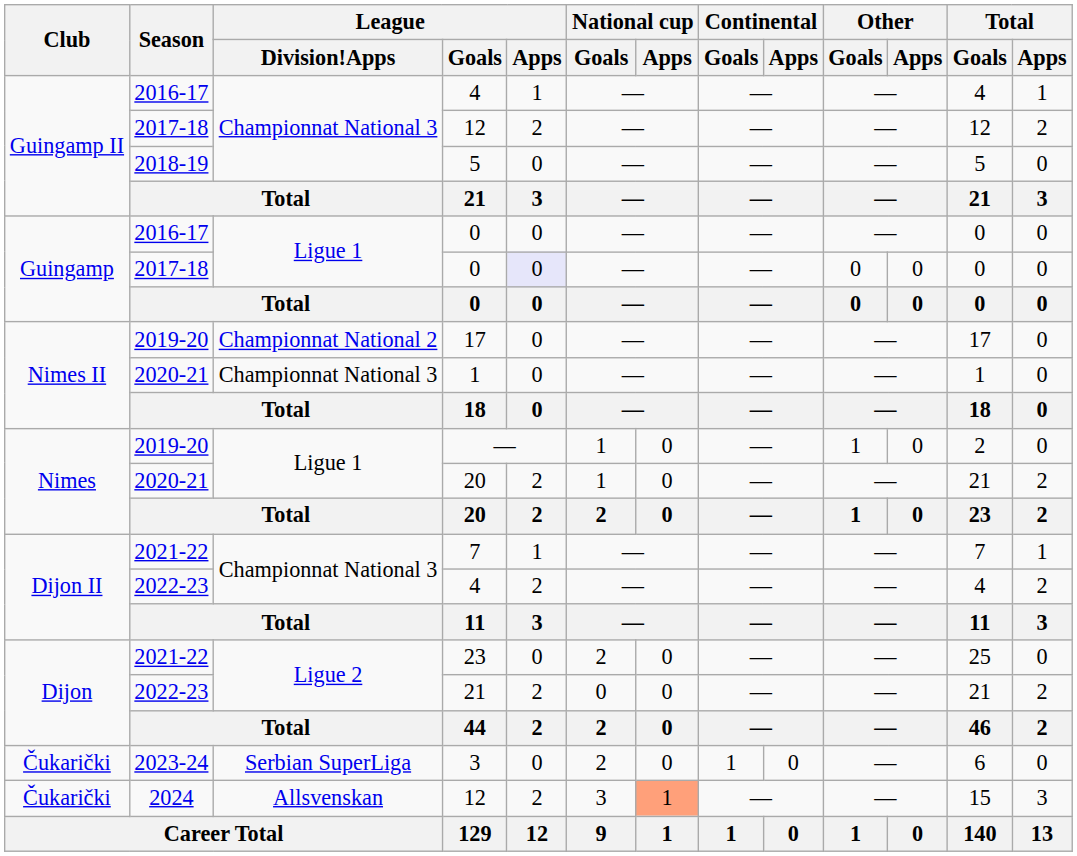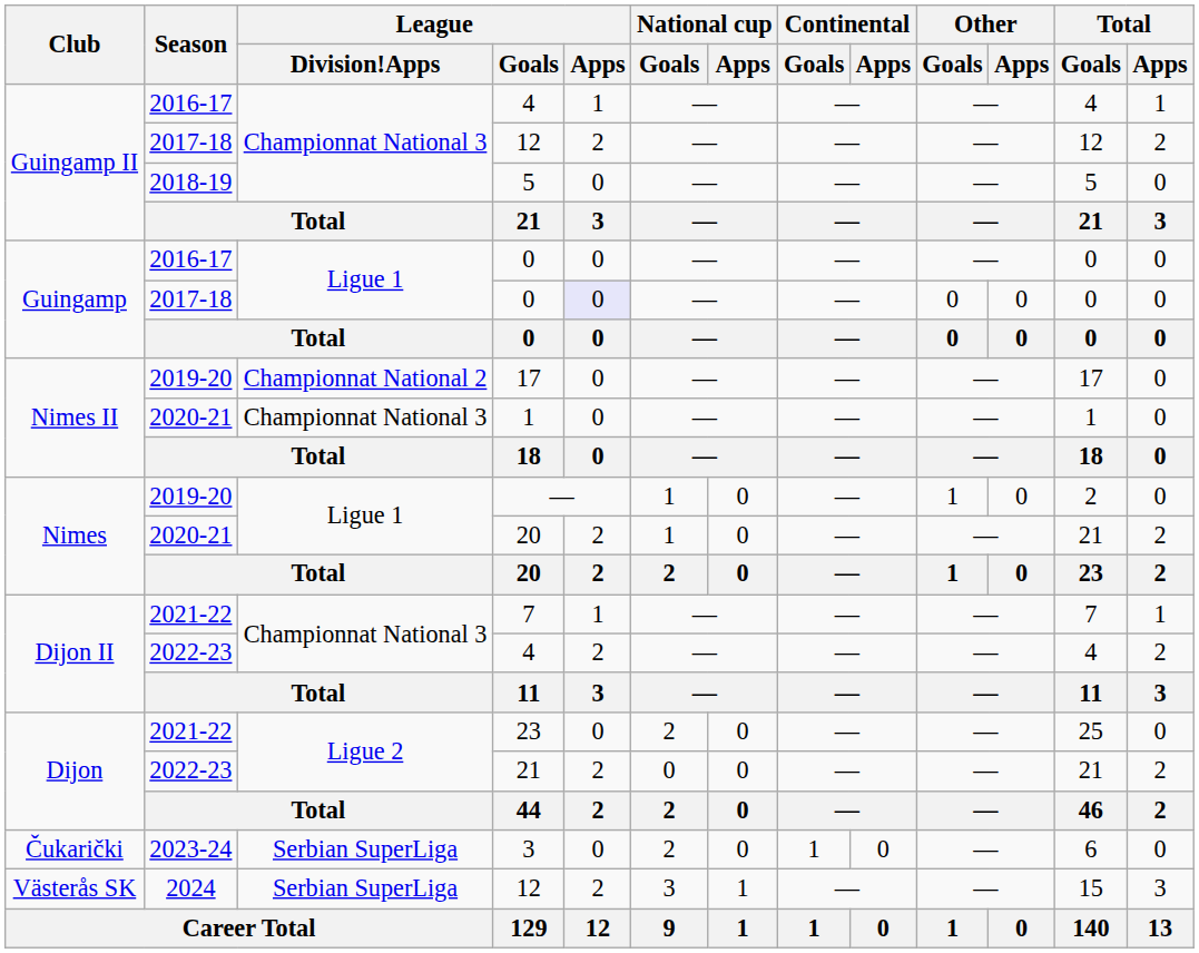2024 / 12 | Club: Čukarički -> Västerås SK
2024 / 12 | League / Division!Apps: Allsvenskan -> Serbian SuperLiga
2024 / 12 | National cup / Apps: lightsalmon background -> no background
